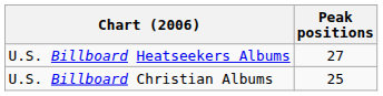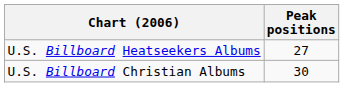U.S. Billboard Christian Albums | Peak positions: 25 -> 30
